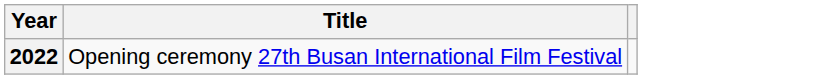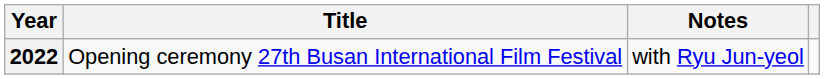+ column: Notes | with Ryu Jun-yeol
